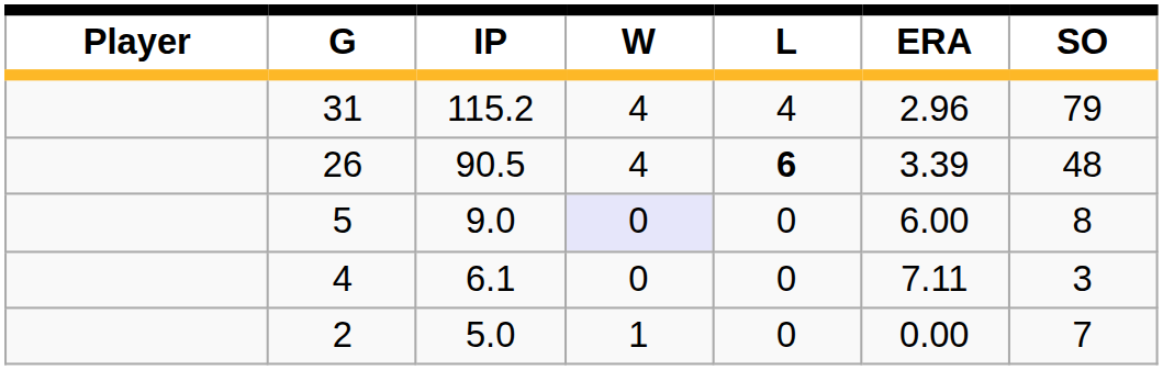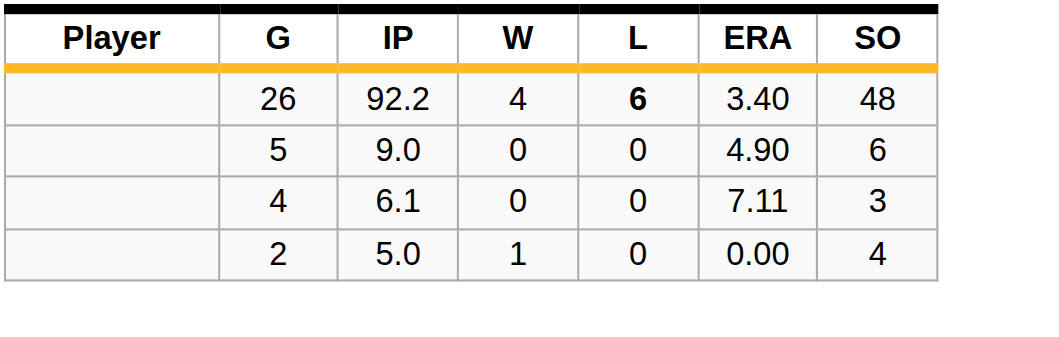- row: 31 | 115.2 | 4 | 4 | 2.96 | 79
26 | IP: 90.5 -> 92.2
26 | ERA: 3.39 -> 3.40
5 | W: lavender background -> no background
5 | ERA: 6.00 -> 4.90
5 | SO: 8 -> 6
2 | SO: 7 -> 4
